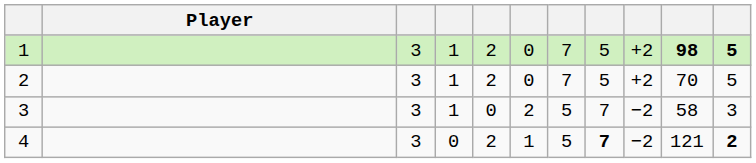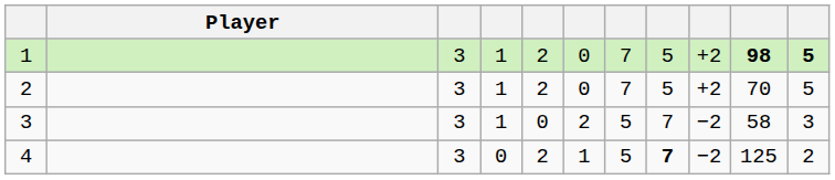4 | column 10: 121 -> 125
4 | column 11: bold -> normal
